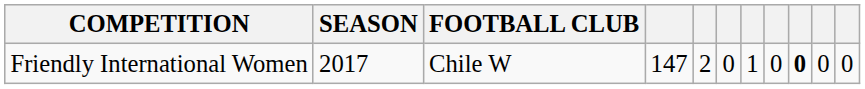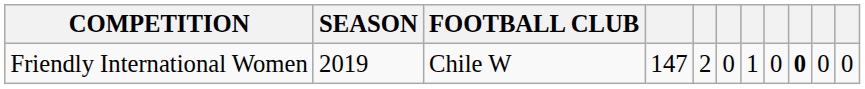Friendly International Women | SEASON: 2017 -> 2019
